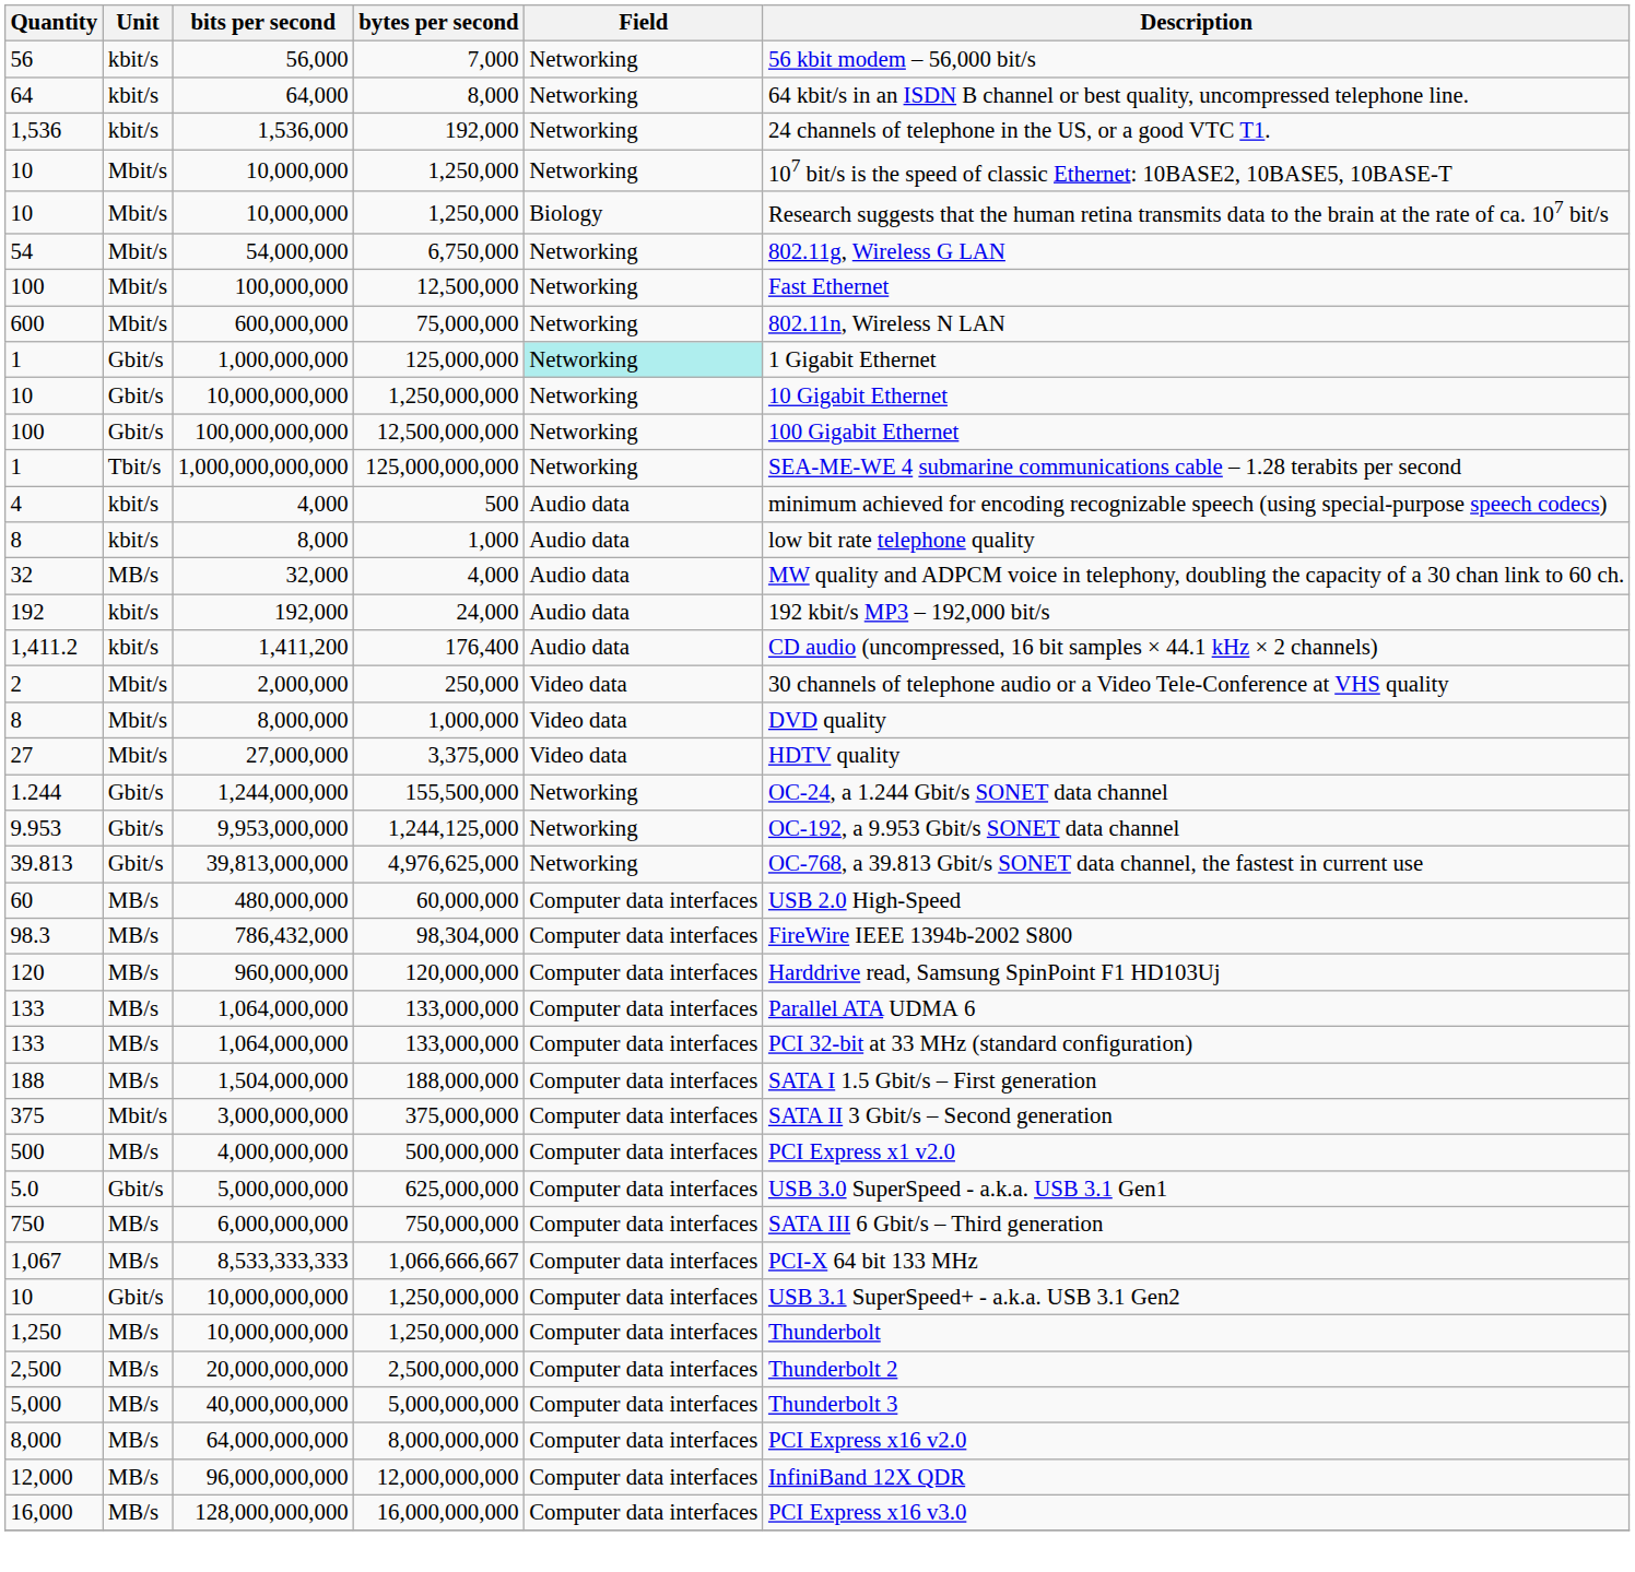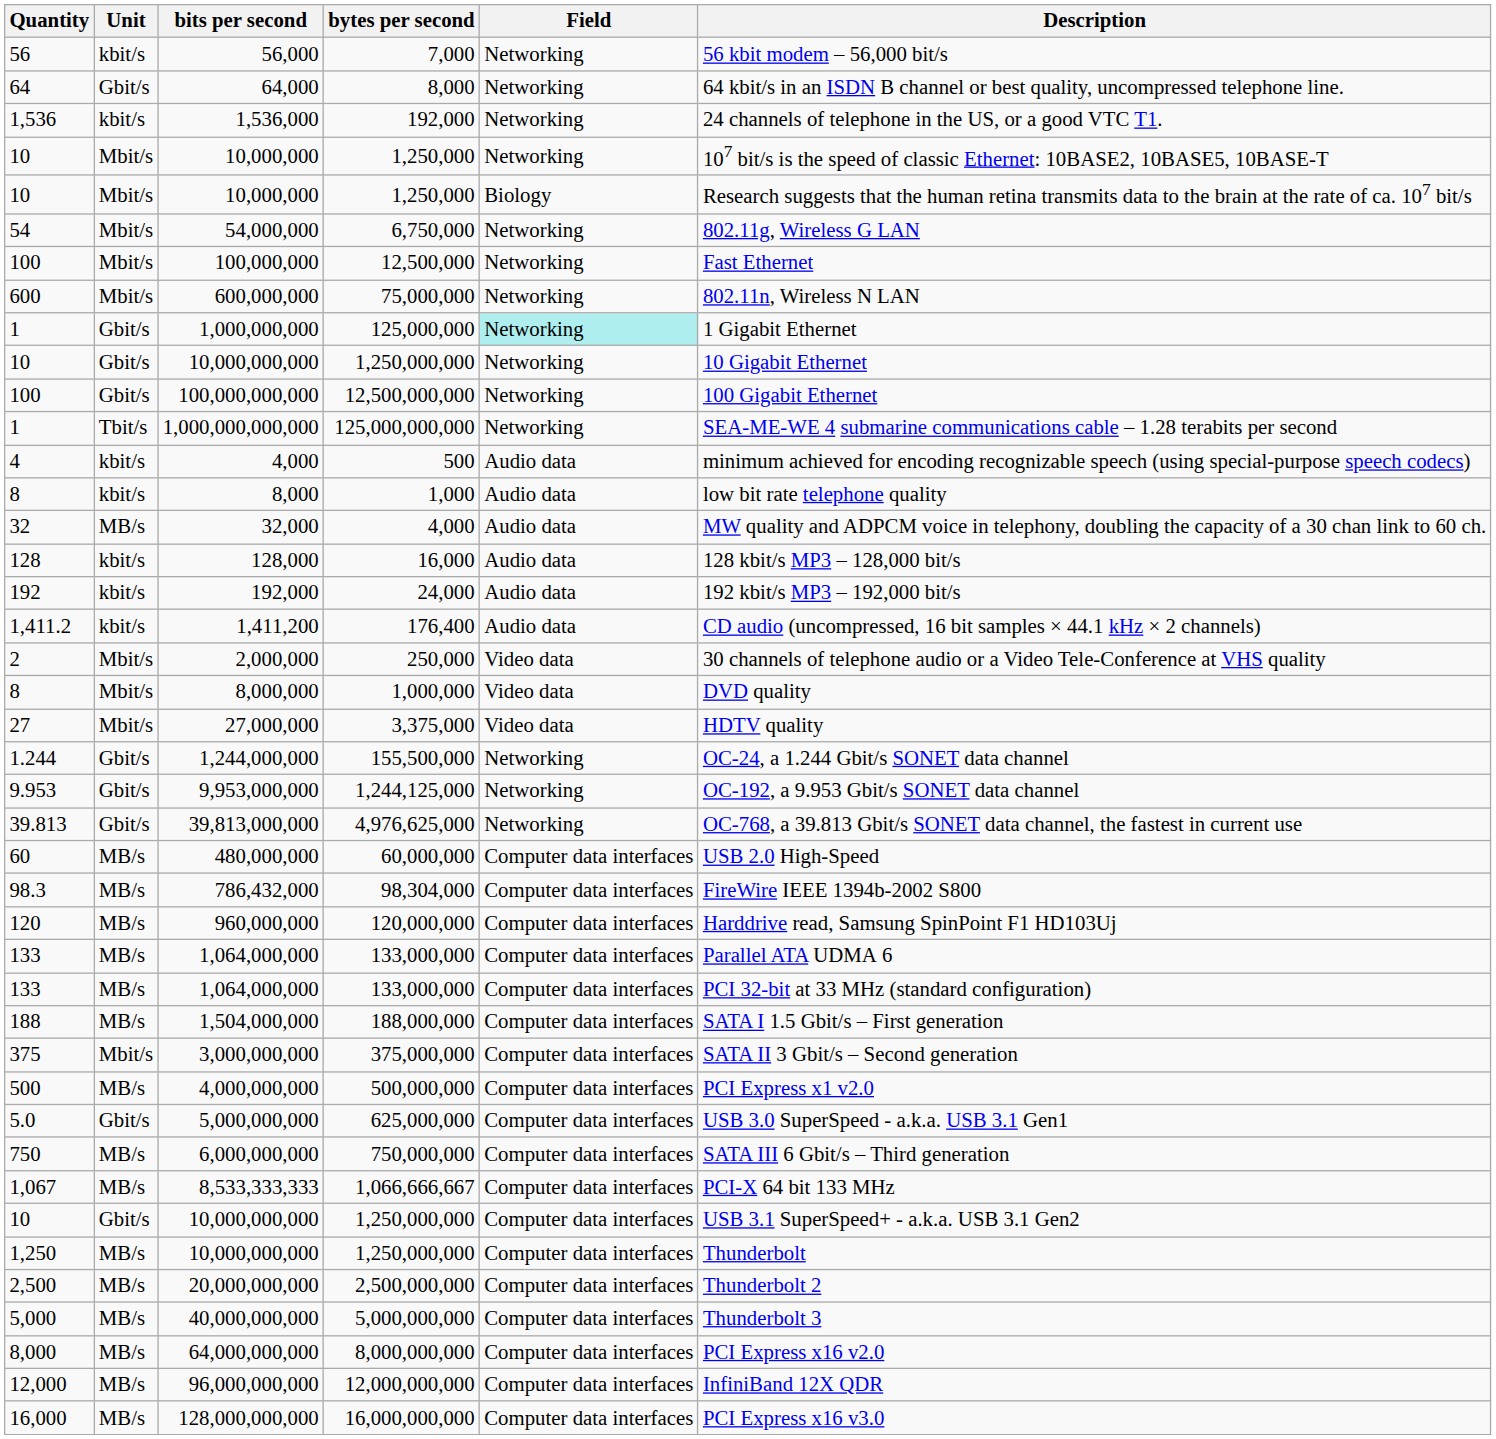64,000 | Unit: kbit/s -> Gbit/s
+ row: 128 | kbit/s | 128,000 | 16,000 | Audio data | 128 kbit/s MP3 – 128,000 bit/s
